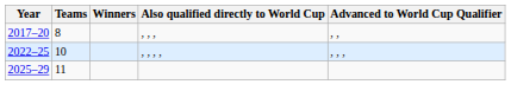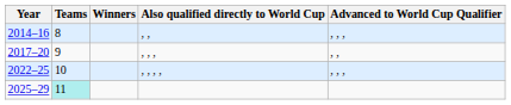+ row: 2014–16 | 8 | , , | , , ,
2017–20 | Teams: 8 -> 9
2025–29 | Teams: no background -> paleturquoise background
